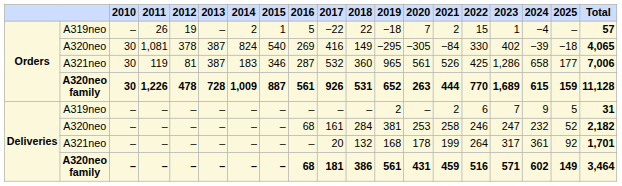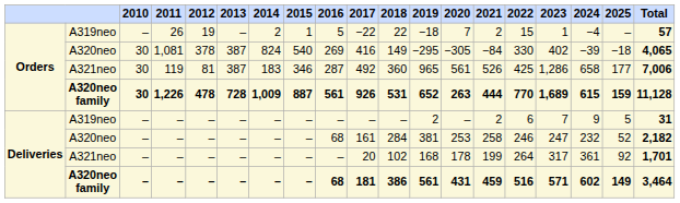119 | column 10: 532 -> 492
A321neo / – | column 11: 132 -> 102
